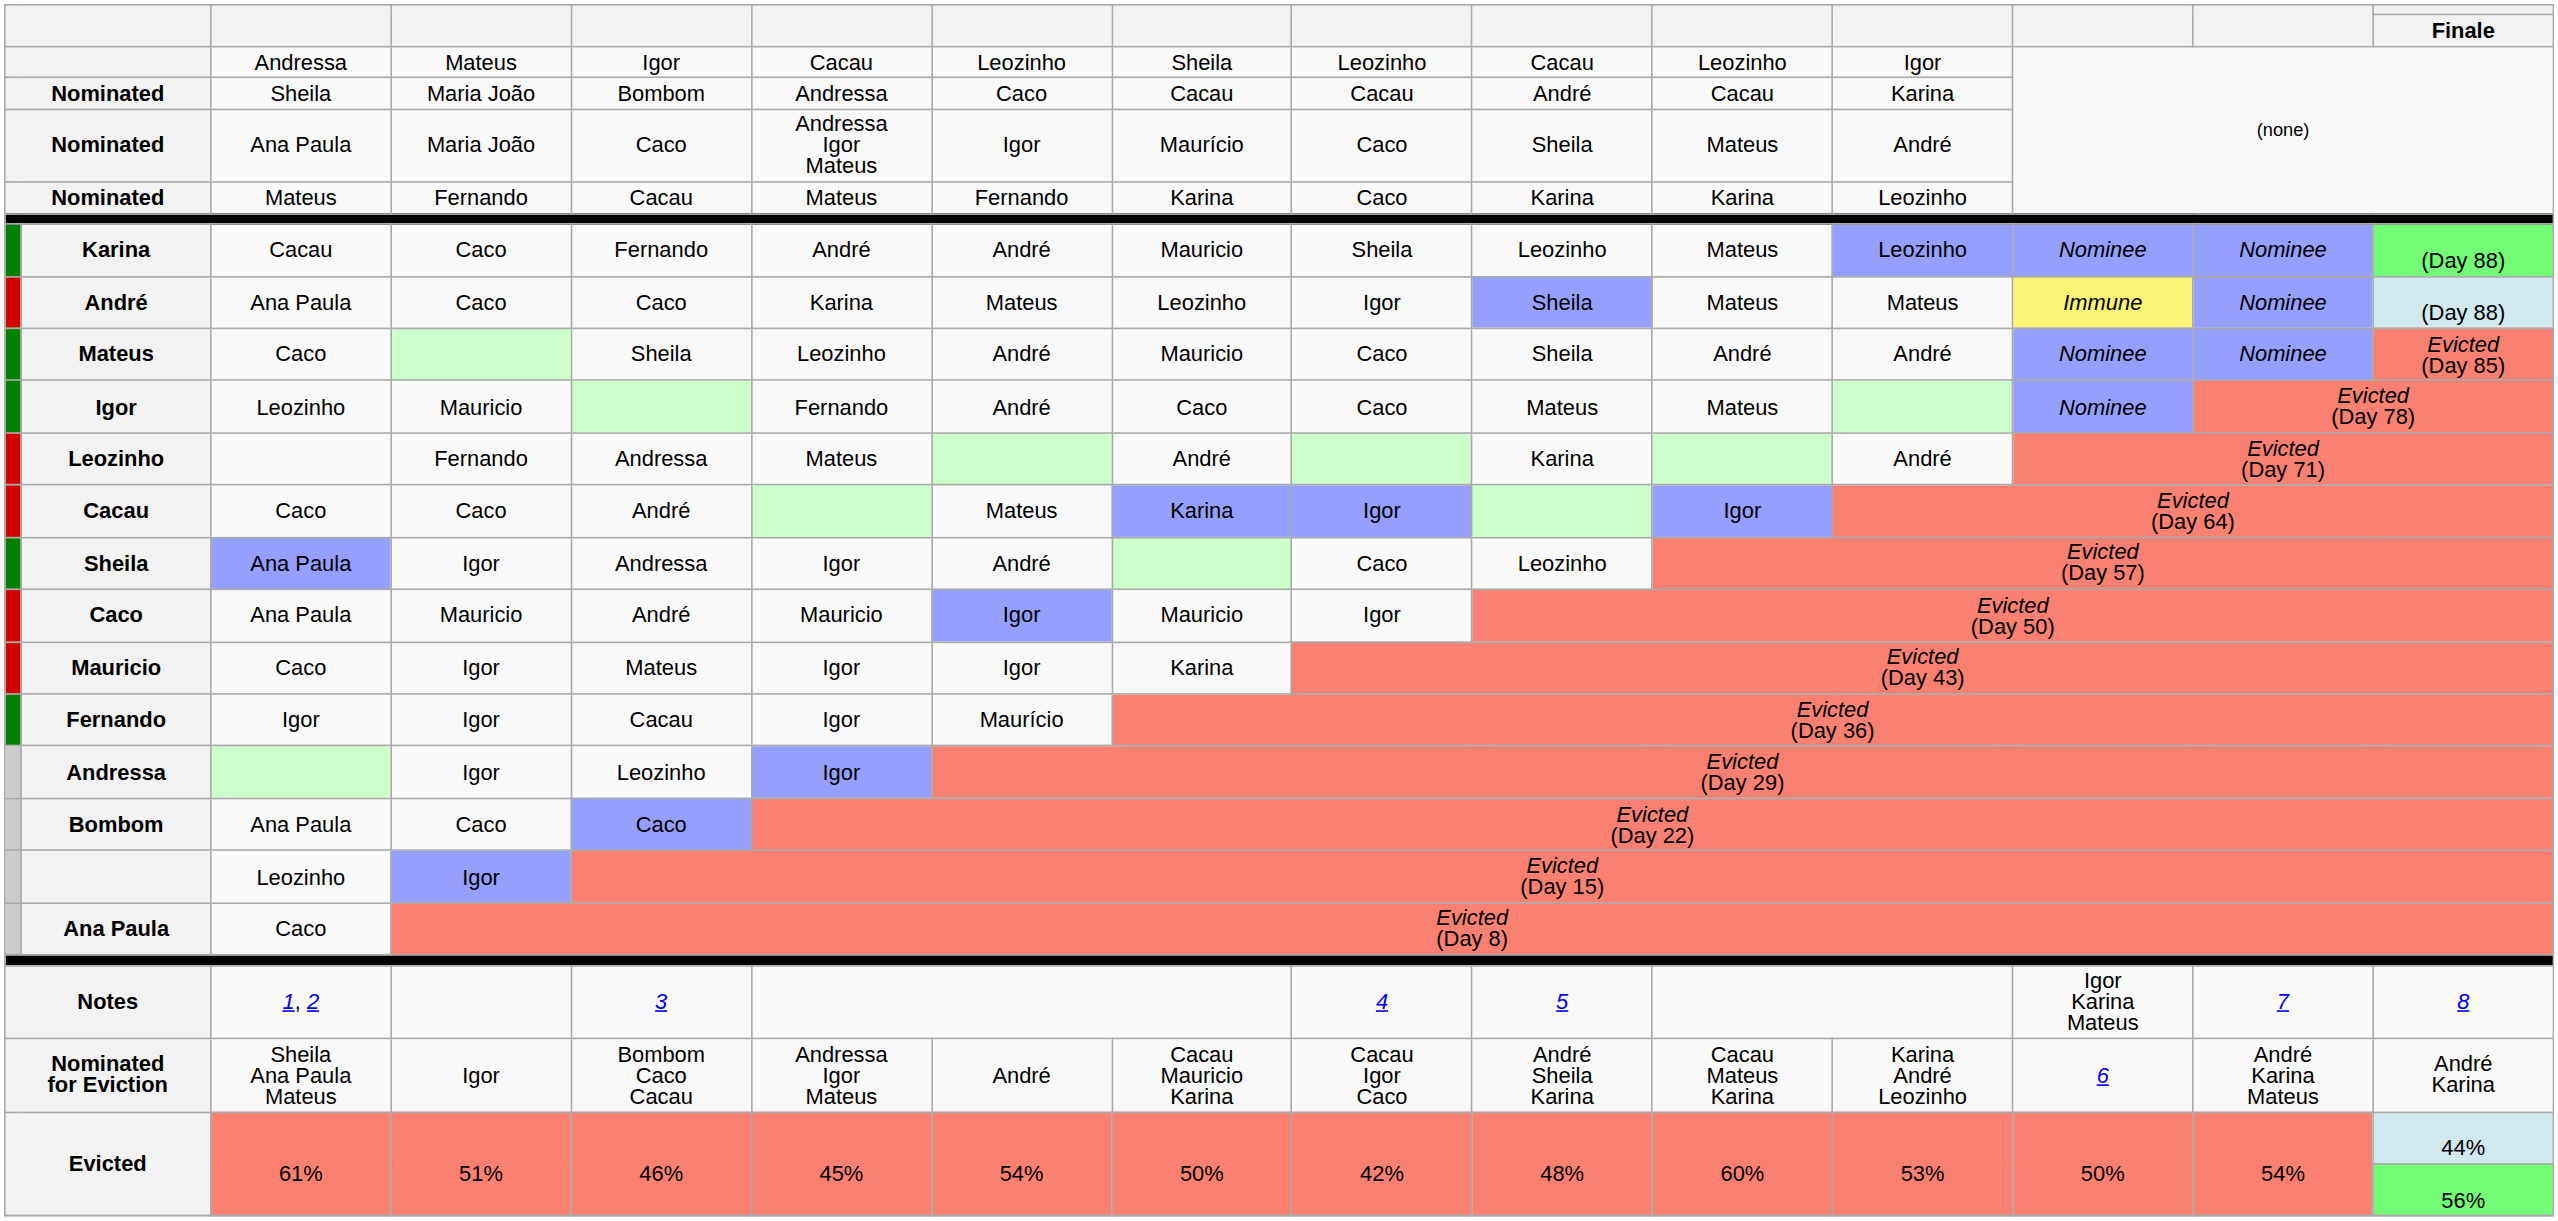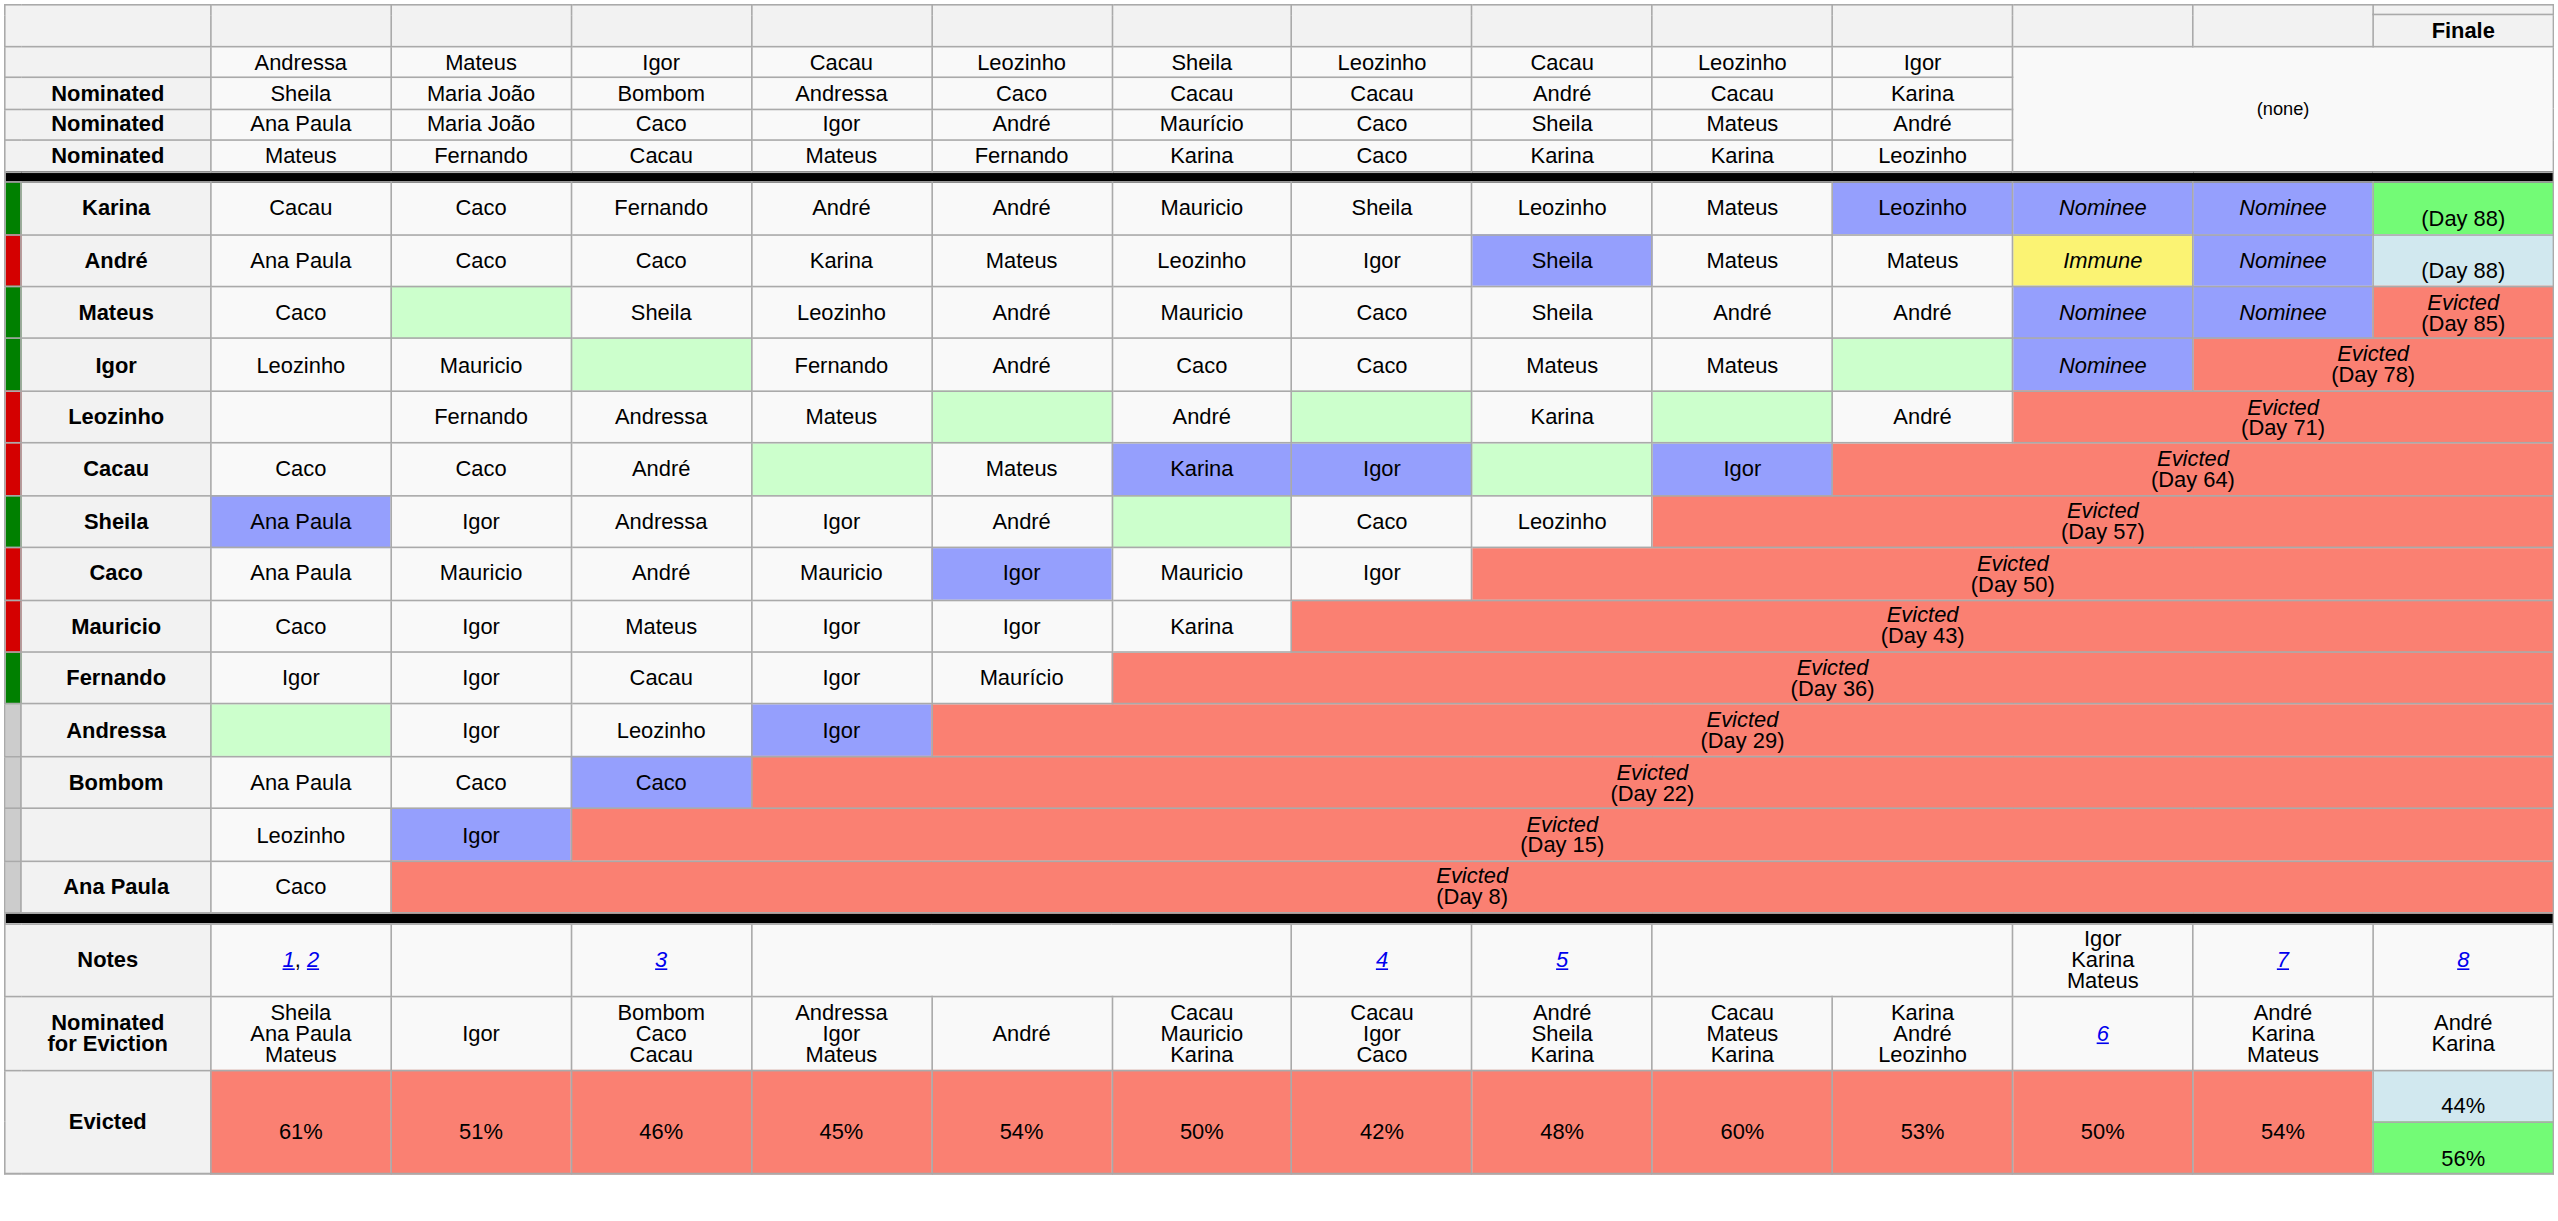Nominated / Ana Paula | column 6: Andressa Igor Mateus -> Igor
Nominated / Ana Paula | column 7: Igor -> André
